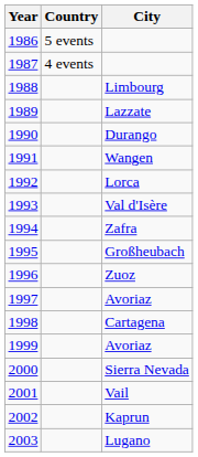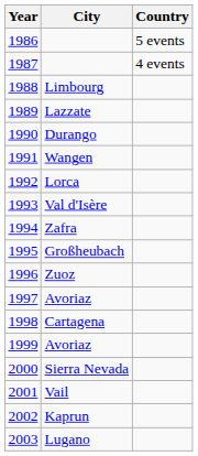columns swapped: Country <-> City
